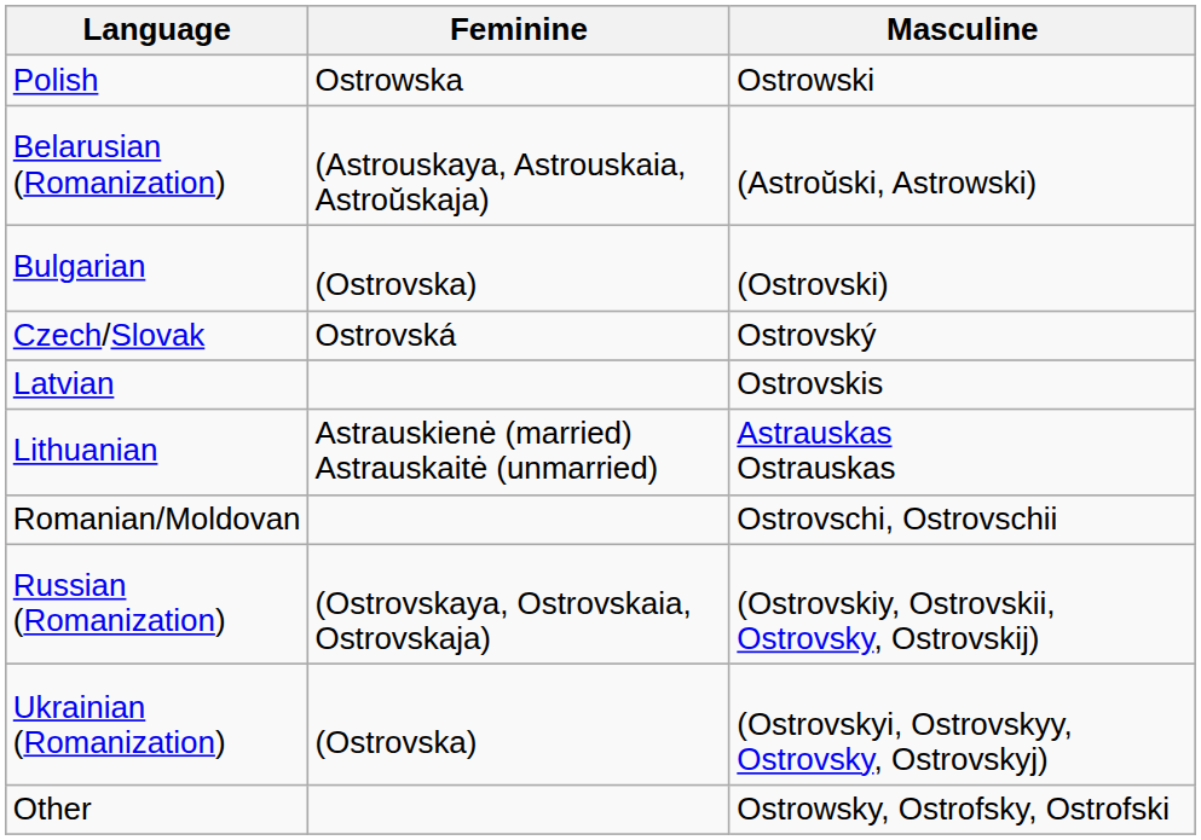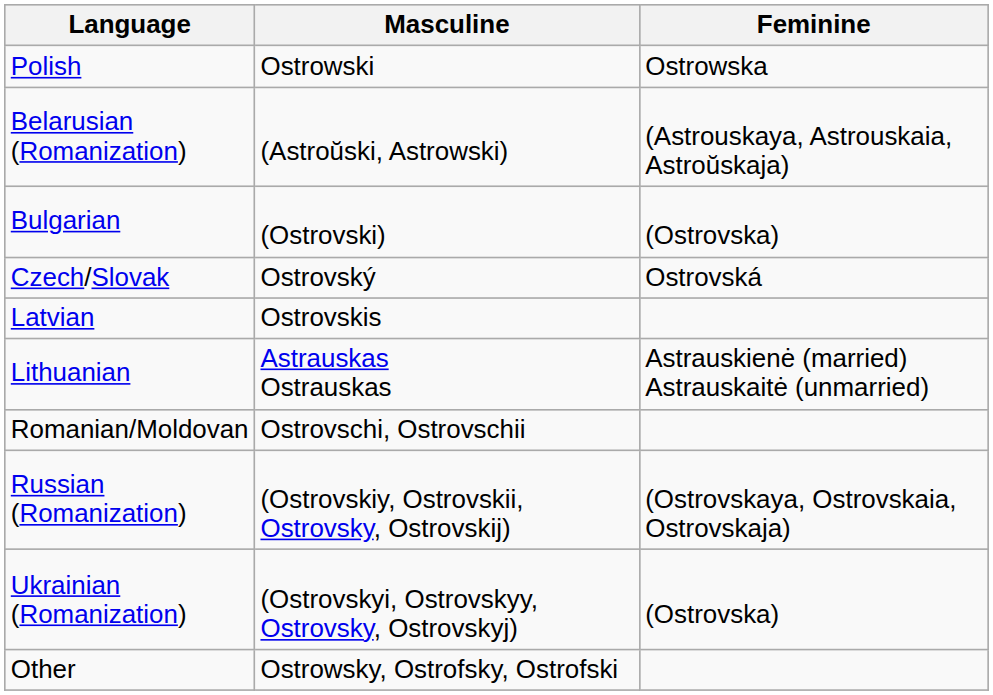columns swapped: Masculine <-> Feminine
